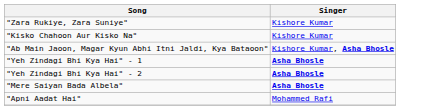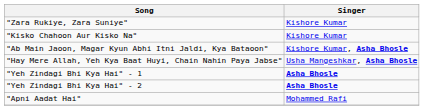+ row: "Hay Mere Allah, Yeh Kya Baat Huyi, Chain Nahin Paya Jabse" | Usha Mangeshkar, Asha Bhosle
- row: "Mere Saiyan Bada Albela" | Asha Bhosle
